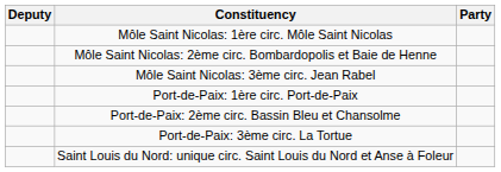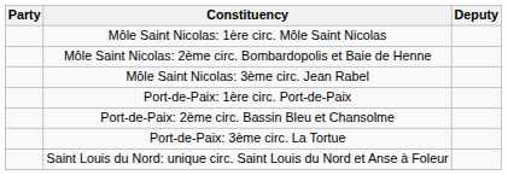columns swapped: Deputy <-> Party
